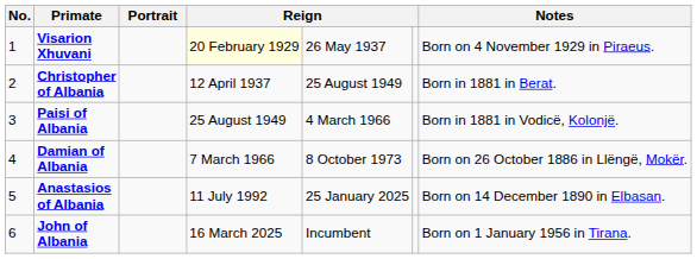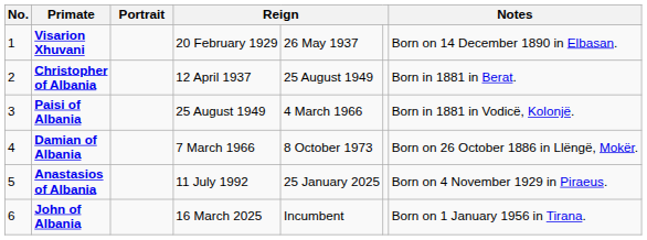Visarion Xhuvani | column 4: lightyellow background -> no background
Visarion Xhuvani | Notes: Born on 4 November 1929 in Piraeus. -> Born on 14 December 1890 in Elbasan.
Anastasios of Albania | Notes: Born on 14 December 1890 in Elbasan. -> Born on 4 November 1929 in Piraeus.
